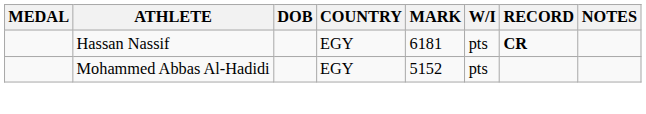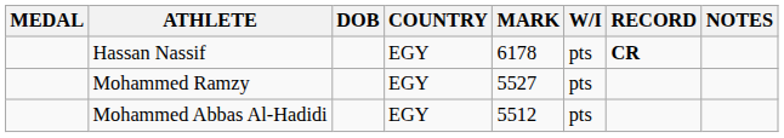Hassan Nassif | MARK: 6181 -> 6178
+ row: Mohammed Ramzy | EGY | 5527 | pts
Mohammed Abbas Al-Hadidi | MARK: 5152 -> 5512
